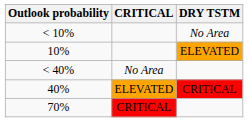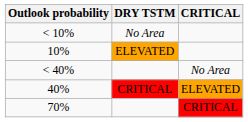columns swapped: CRITICAL <-> DRY TSTM
